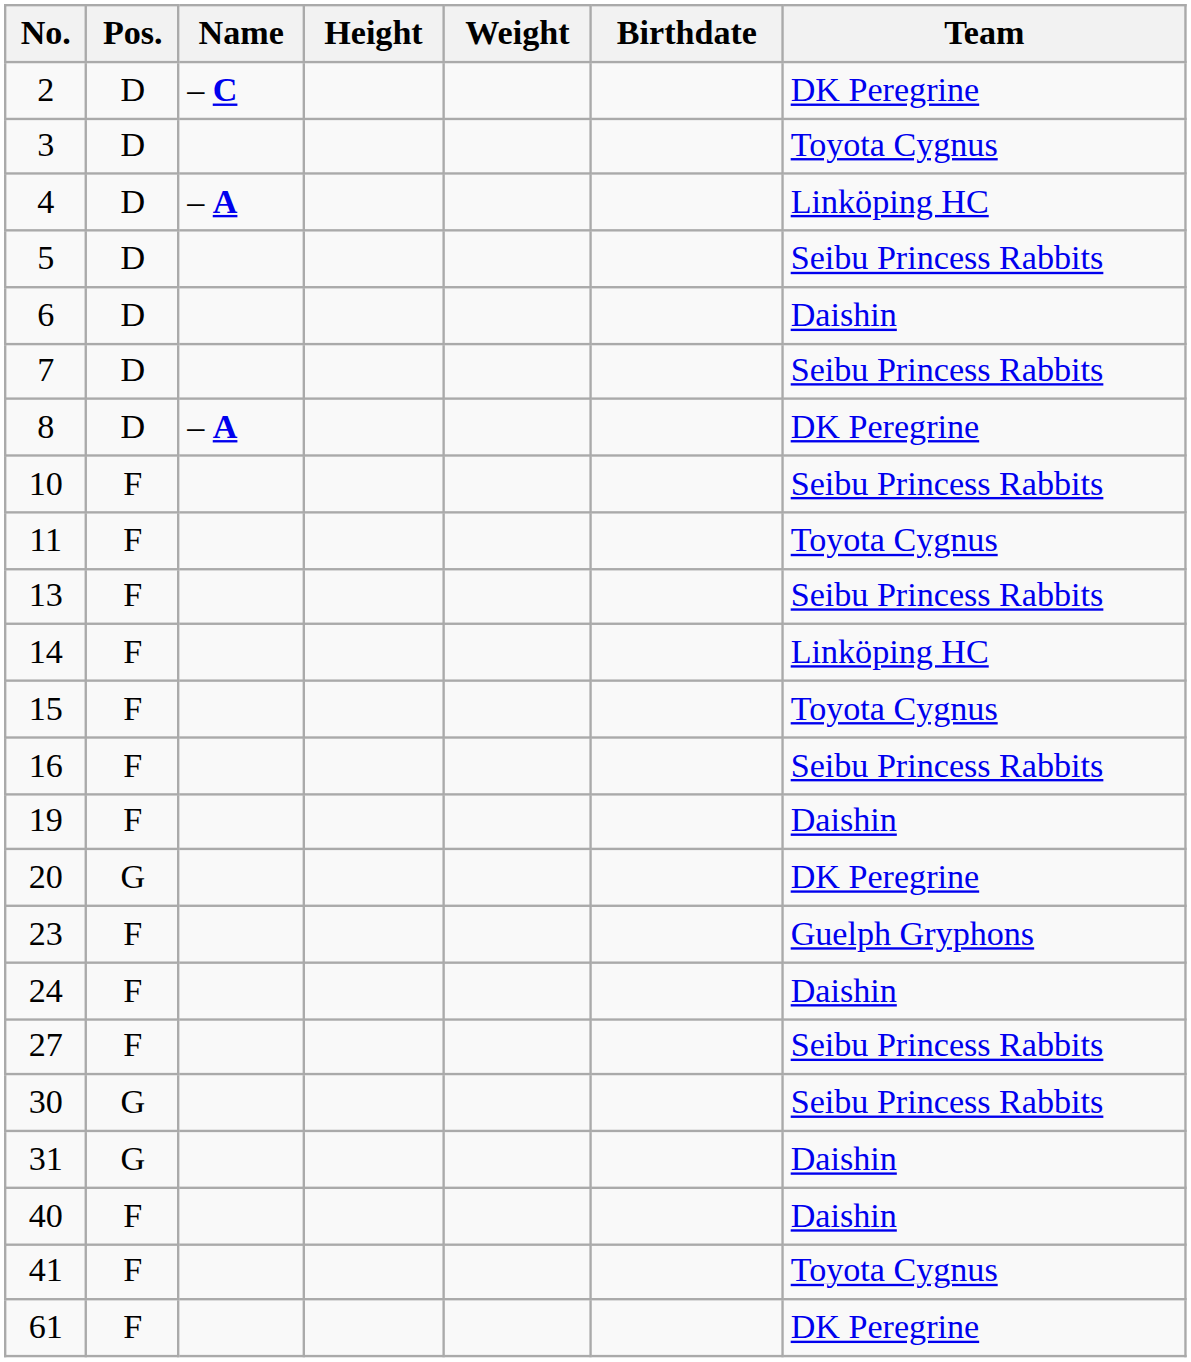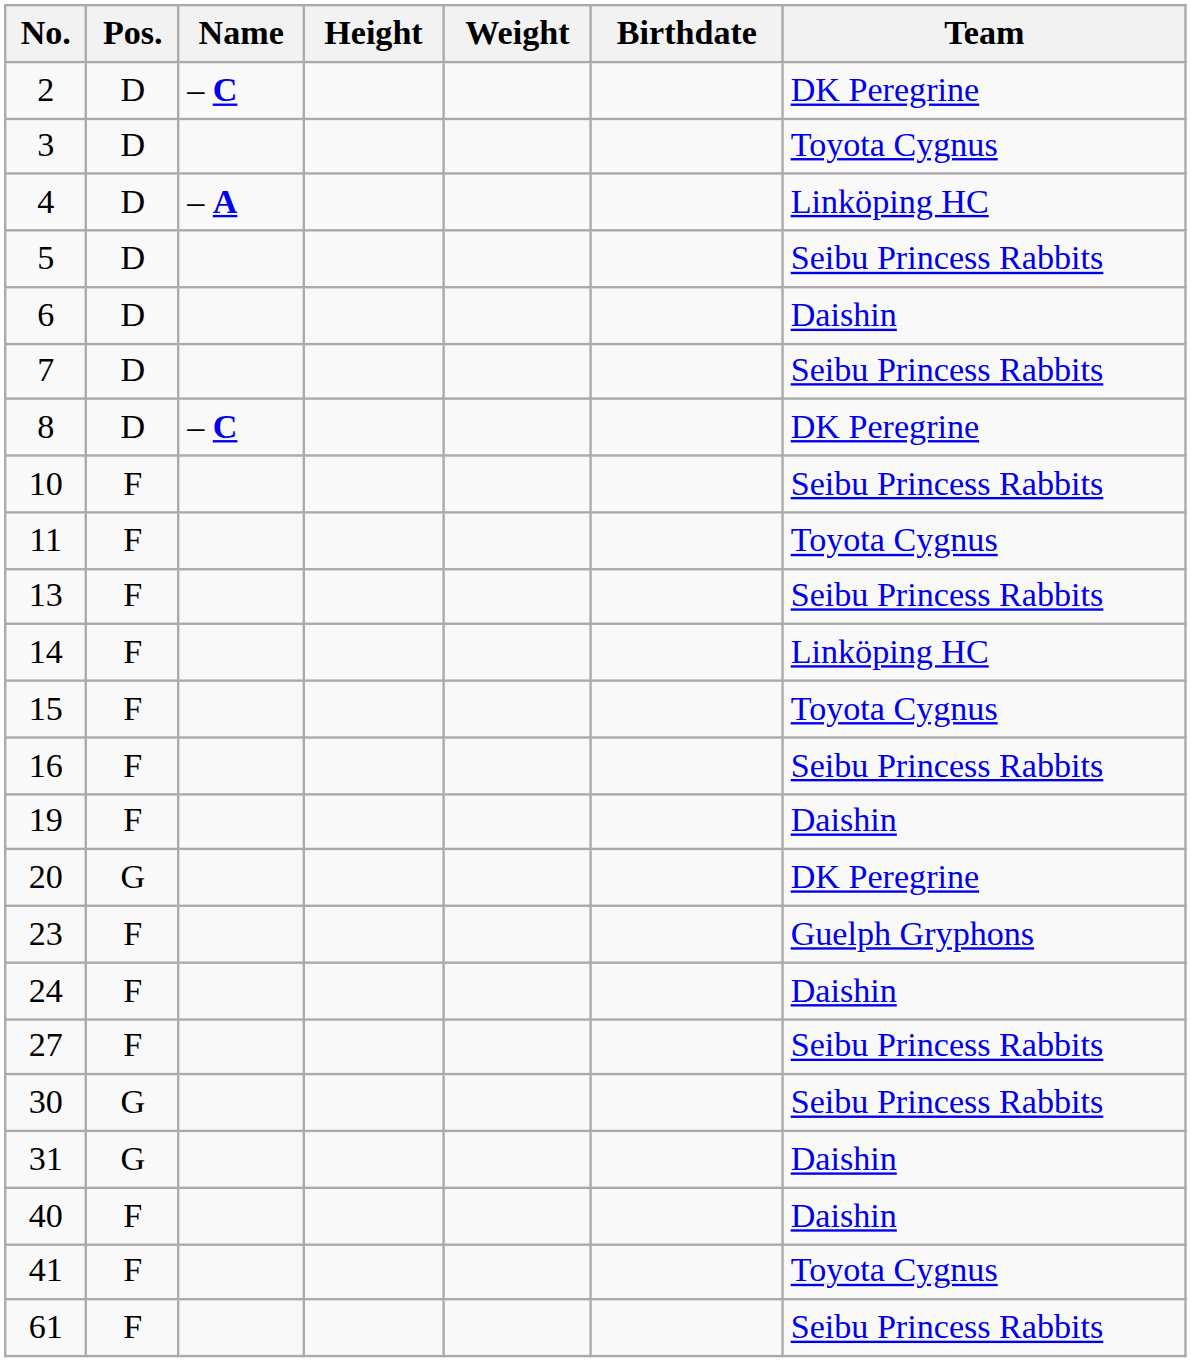8 | Name: – A -> – C
61 | Team: DK Peregrine -> Seibu Princess Rabbits
